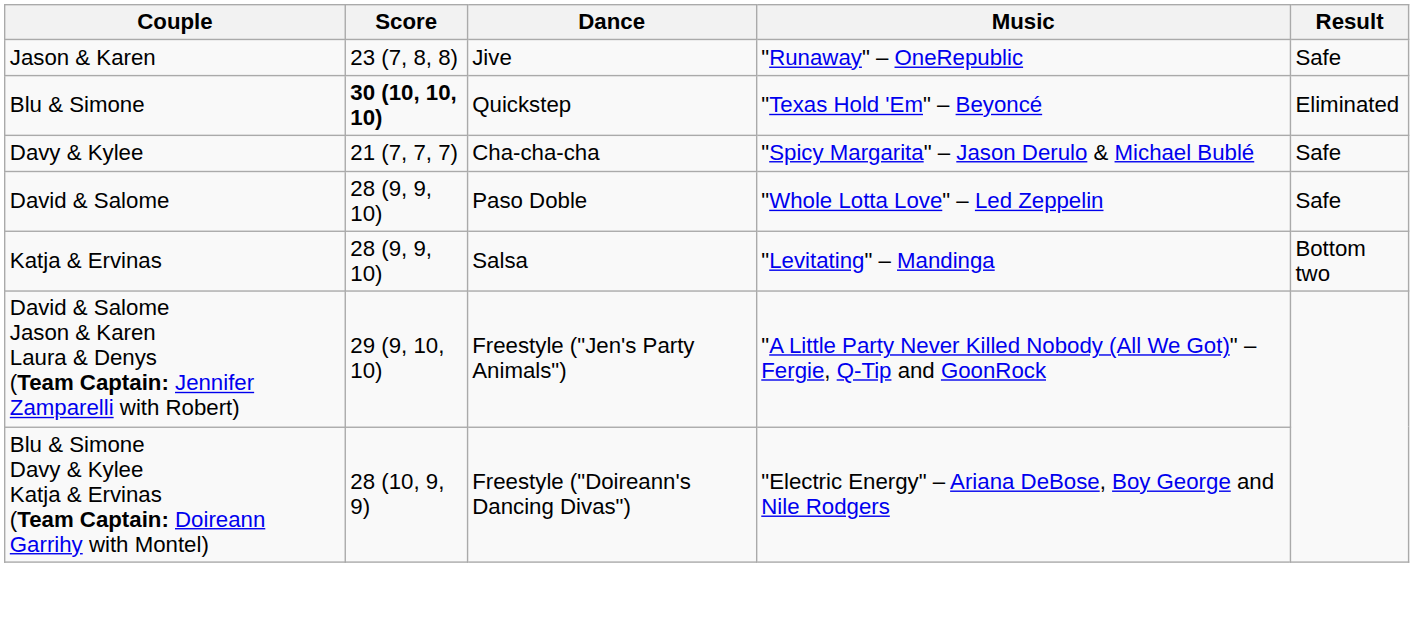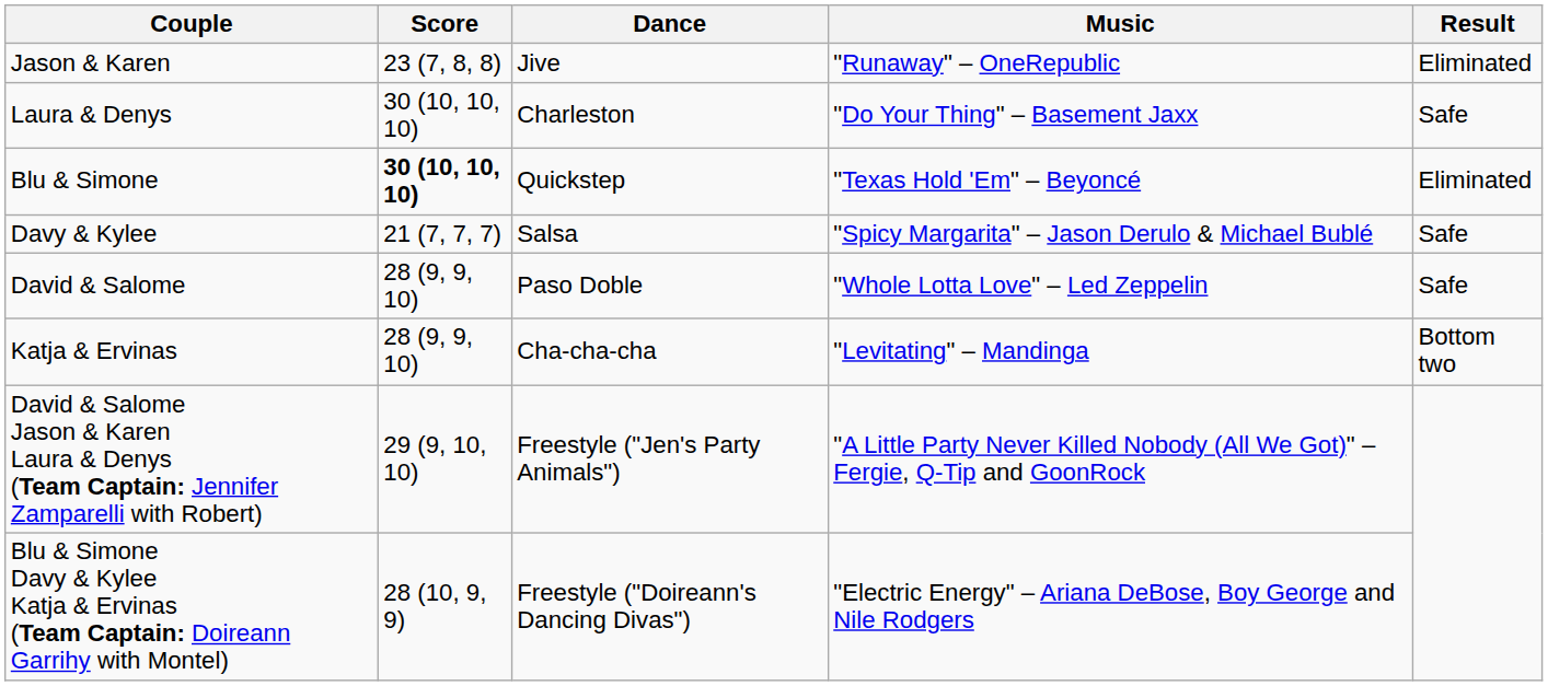Jason & Karen | Result: Safe -> Eliminated
+ row: Laura & Denys | 30 (10, 10, 10) | Charleston | "Do Your Thing" – Basement Jaxx | Safe
Davy & Kylee | Dance: Cha-cha-cha -> Salsa
Katja & Ervinas | Dance: Salsa -> Cha-cha-cha
